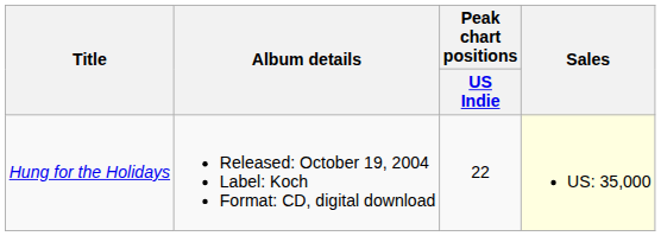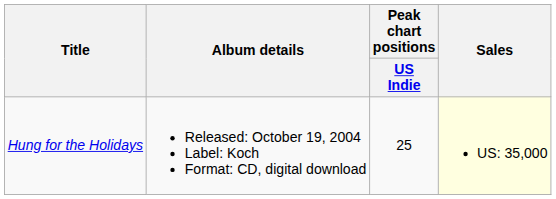Hung for the Holidays | Peak chart positions / US Indie: 22 -> 25
